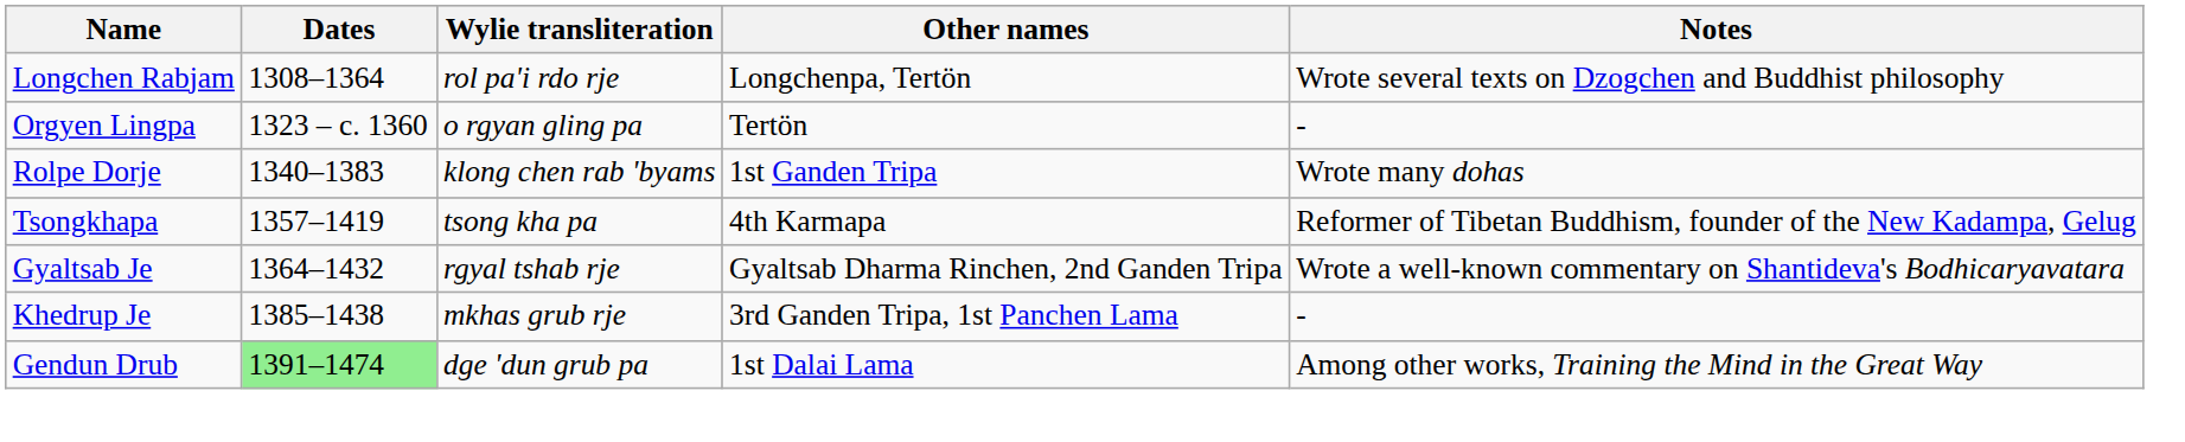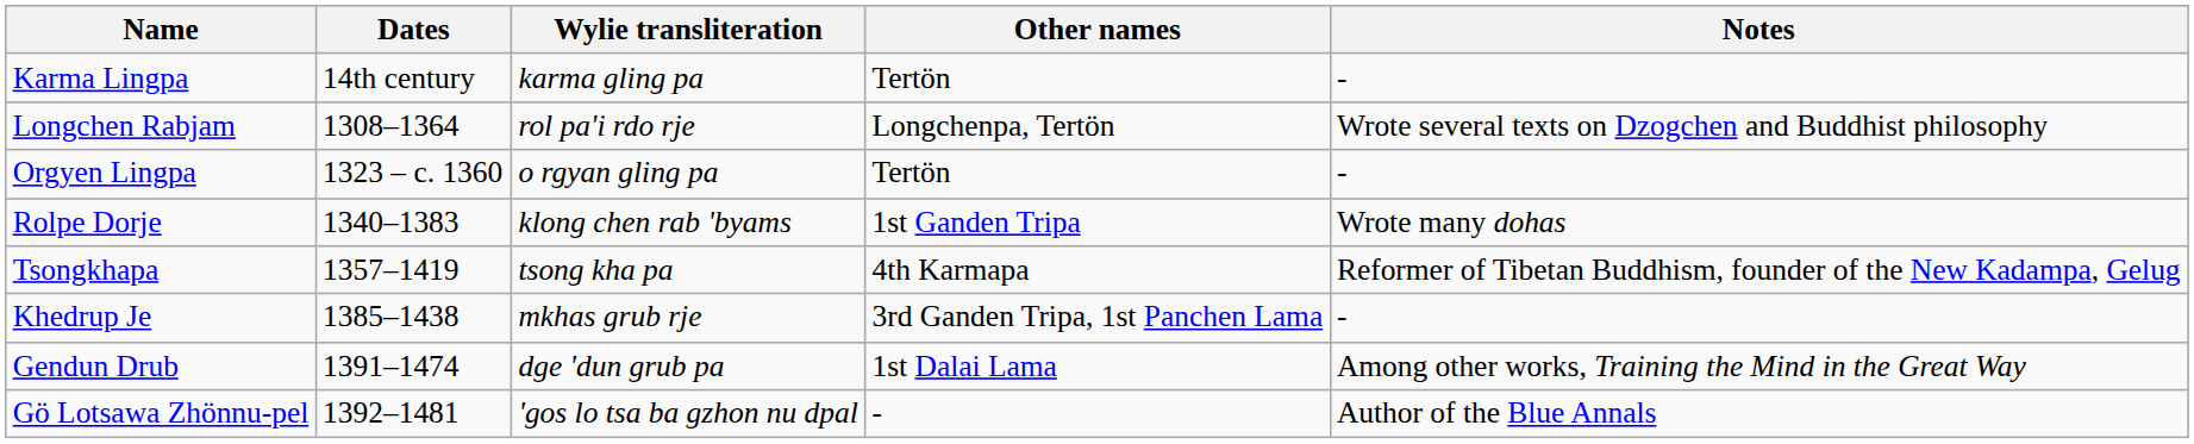+ row: Karma Lingpa | 14th century | karma gling pa | Tertön | -
- row: Gyaltsab Je | 1364–1432 | rgyal tshab rje | Gyaltsab Dharma Rinchen, 2nd Ganden Tripa | Wrote a well-known commentary on Shantideva's Bodhicaryavatara
Gendun Drub | Dates: lightgreen background -> no background
+ row: Gö Lotsawa Zhönnu-pel | 1392–1481 | 'gos lo tsa ba gzhon nu dpal | - | Author of the Blue Annals
